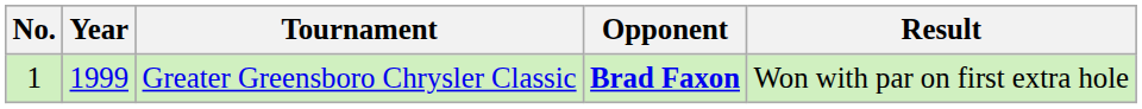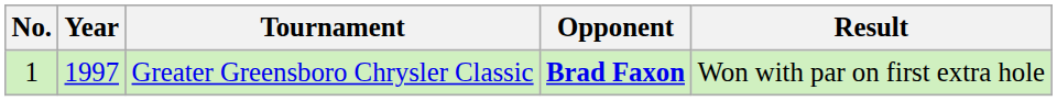Greater Greensboro Chrysler Classic | Year: 1999 -> 1997
